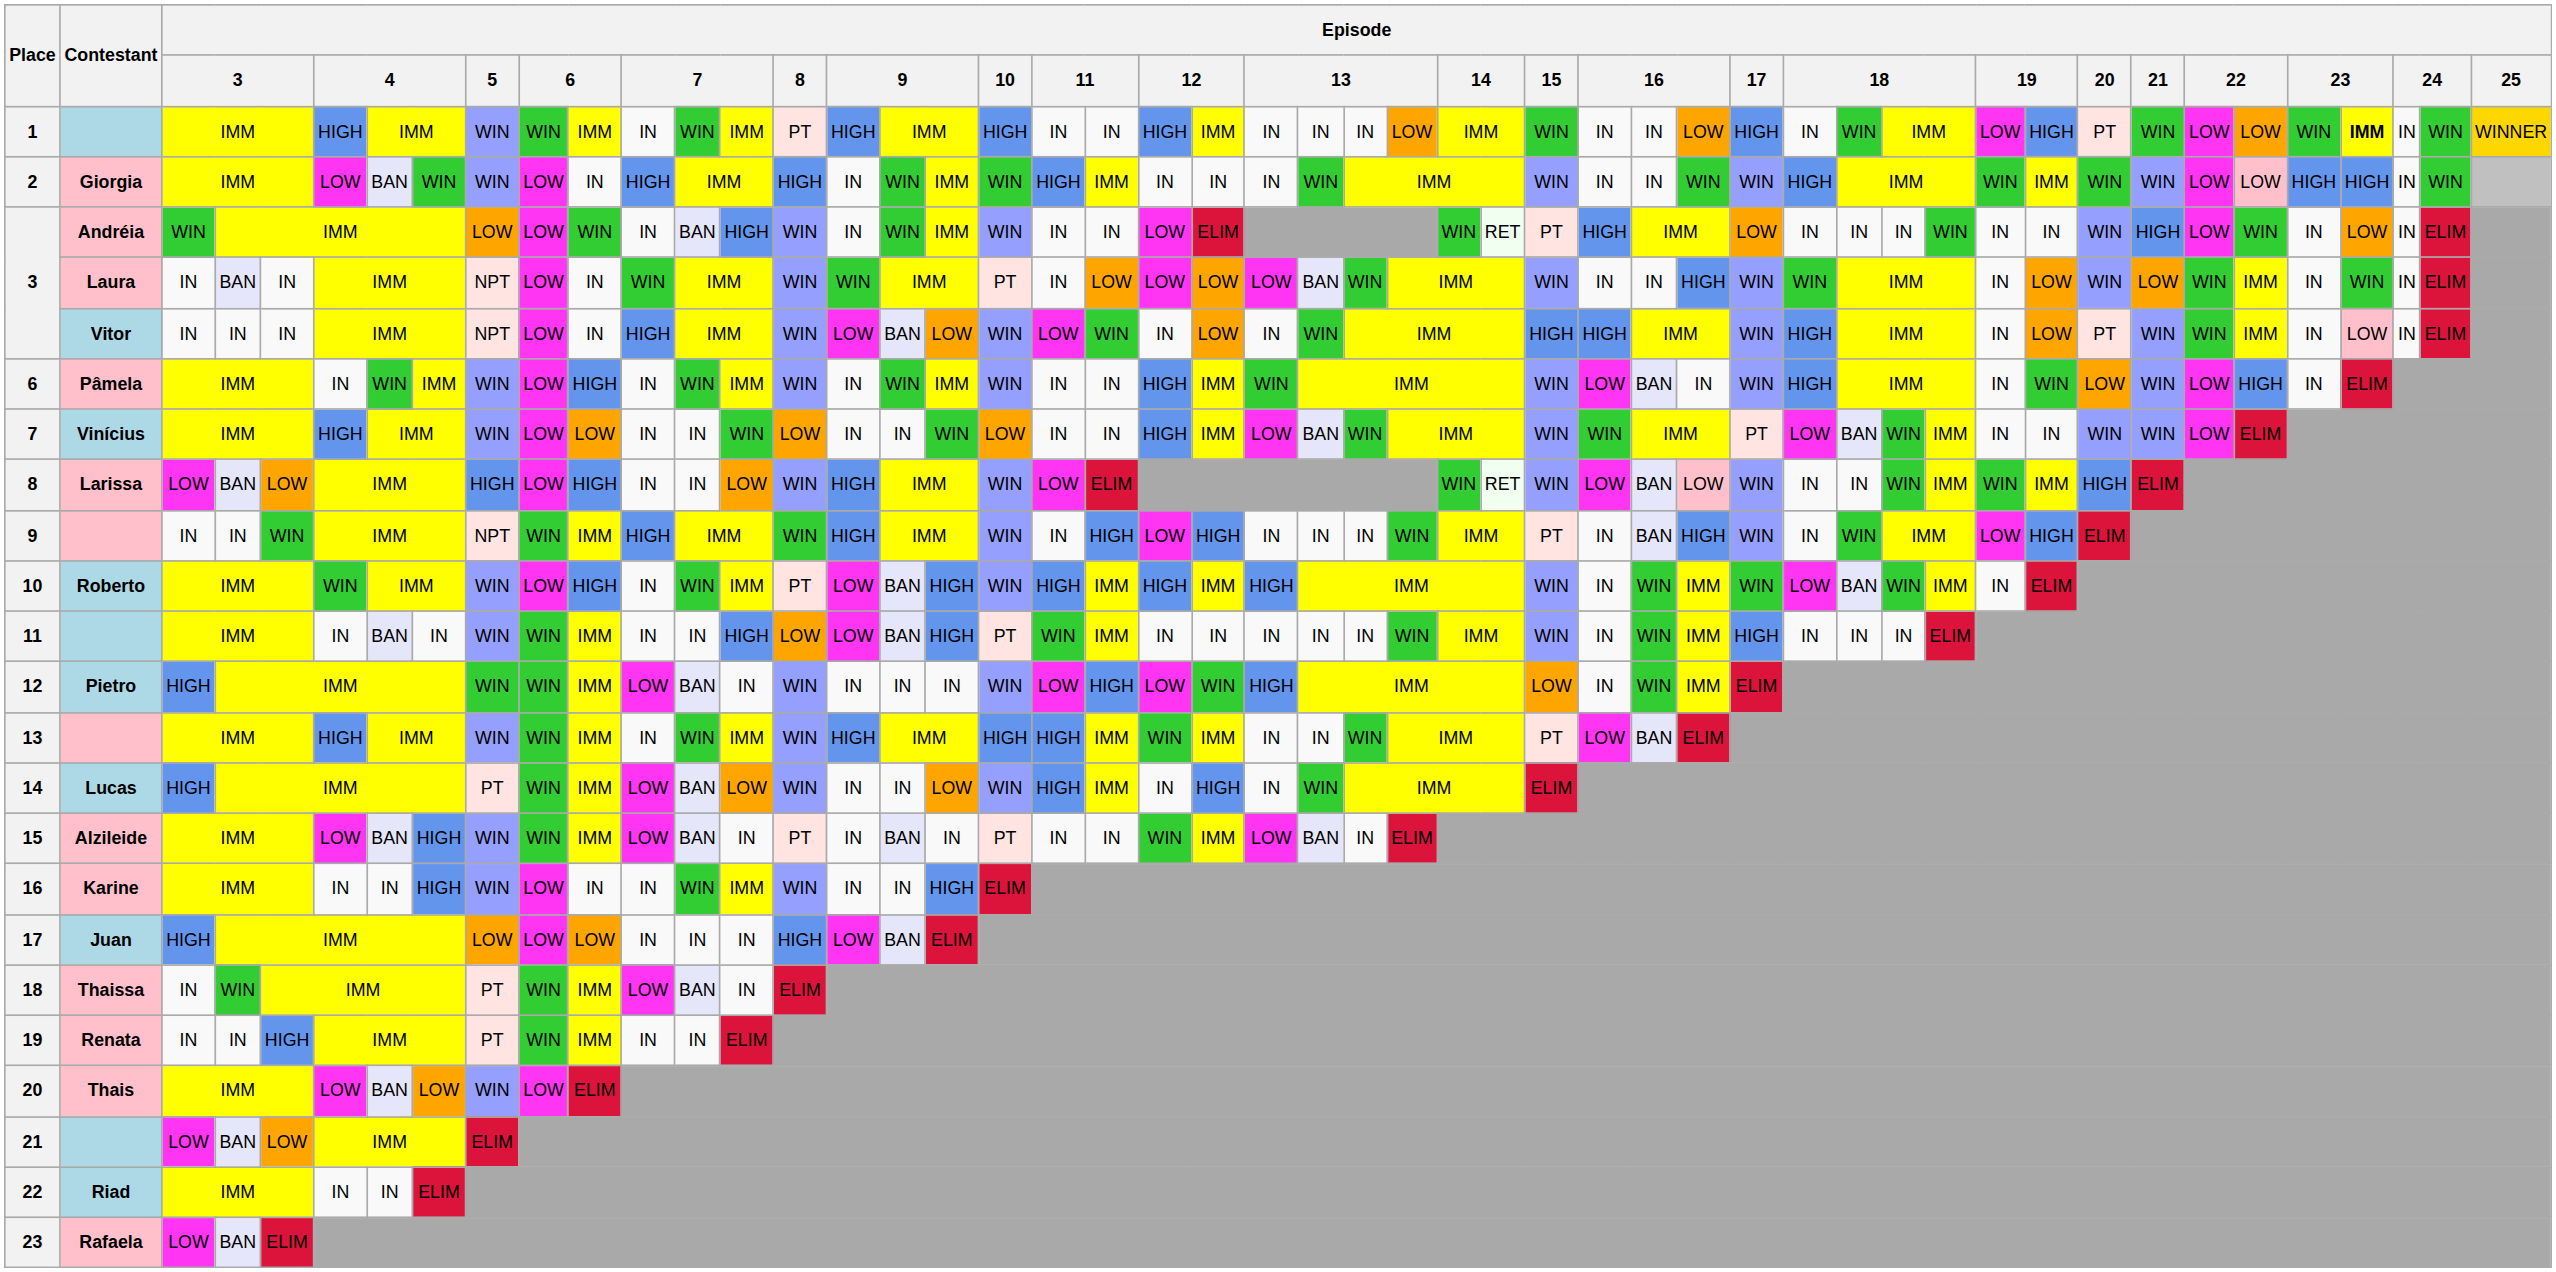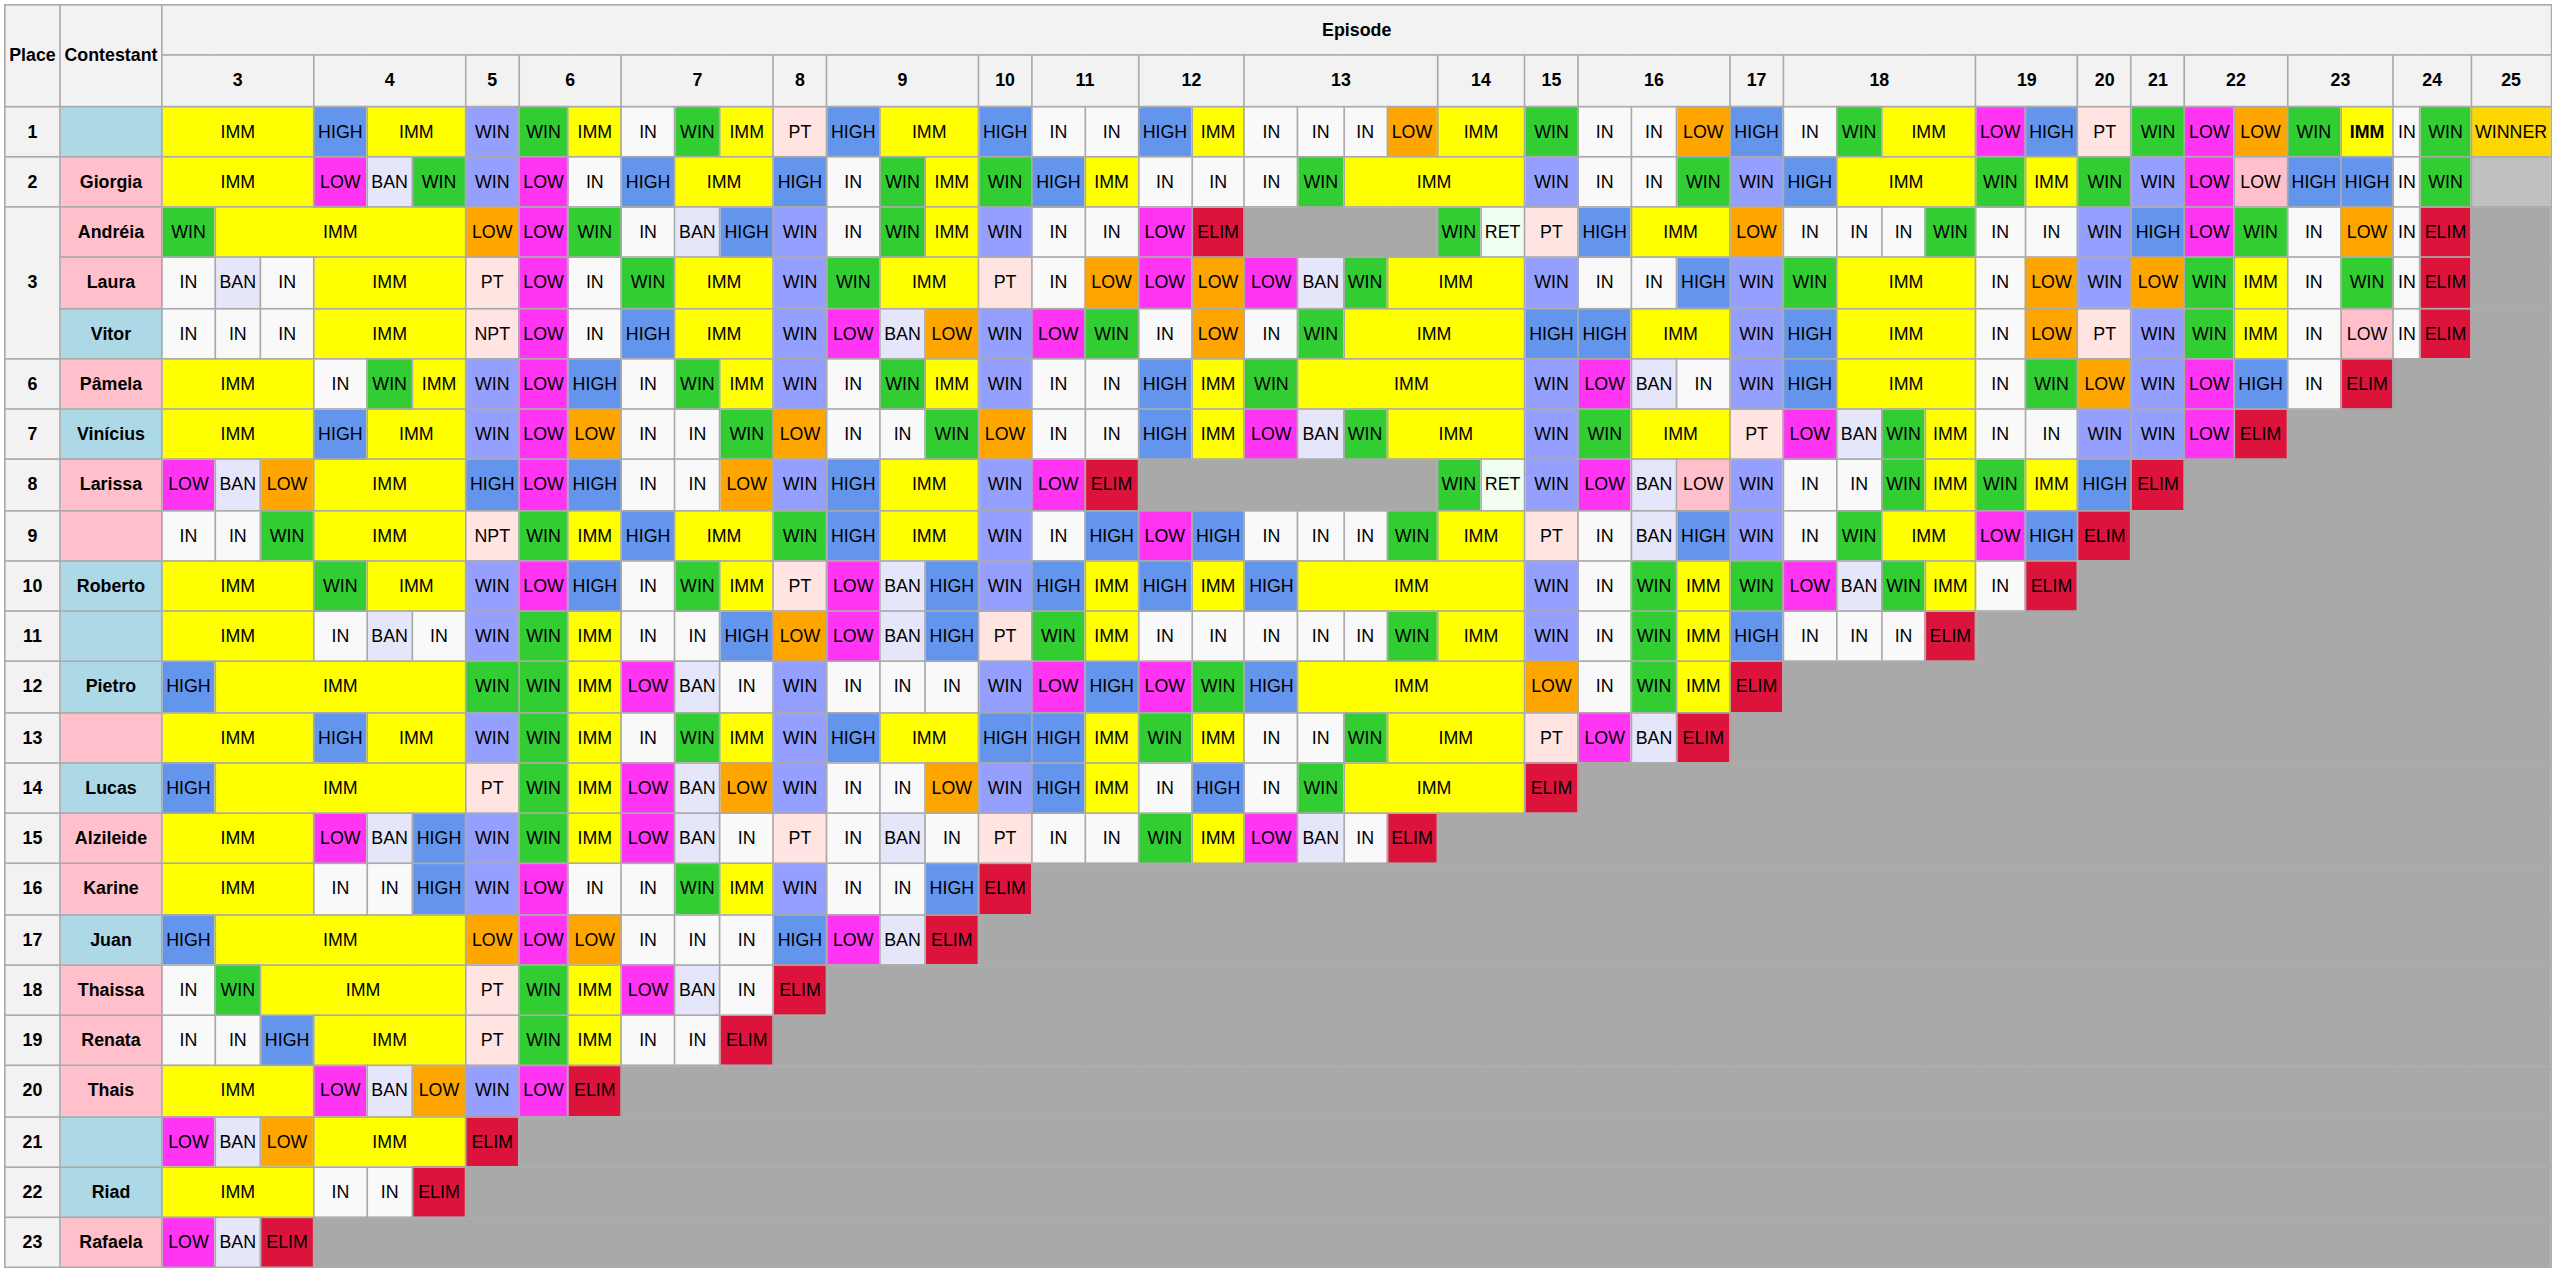3 / Laura | Episode / 5: NPT -> PT
